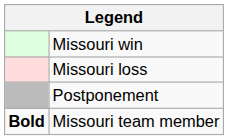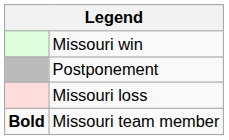rows swapped: Missouri loss <-> Postponement
